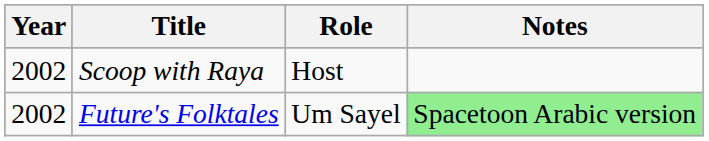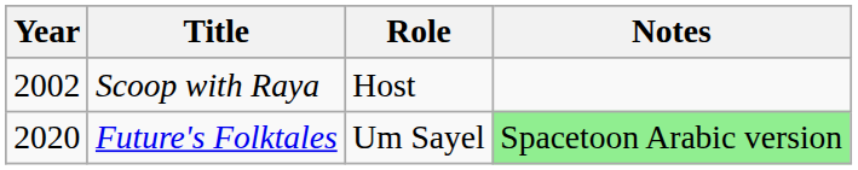Future's Folktales | Year: 2002 -> 2020
